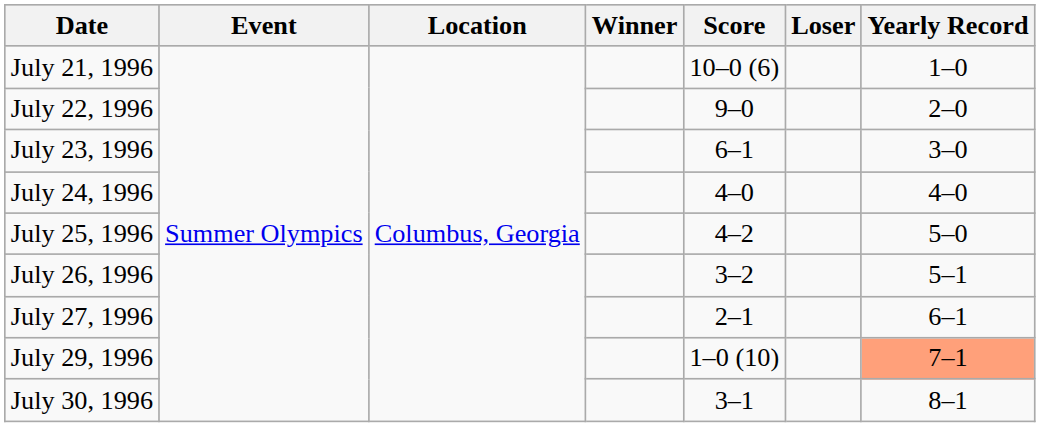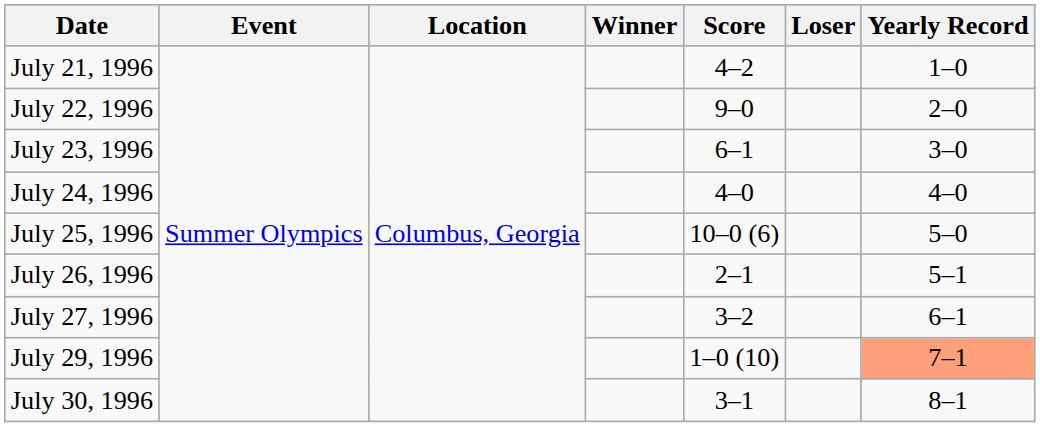July 21, 1996 | Score: 10–0 (6) -> 4–2
July 25, 1996 | Score: 4–2 -> 10–0 (6)
July 26, 1996 | Score: 3–2 -> 2–1
July 27, 1996 | Score: 2–1 -> 3–2
